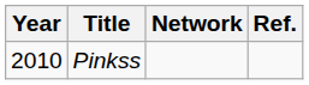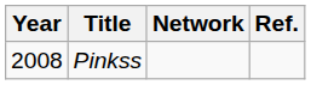Pinkss | Year: 2010 -> 2008
